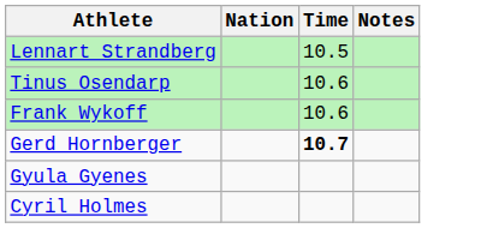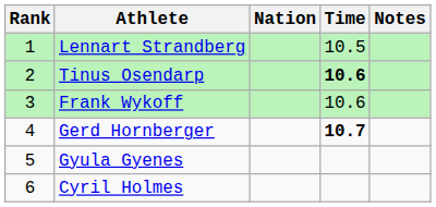+ column: Rank | 1 | 2 | 3 | 4 | 5 | 6
Tinus Osendarp | Time: normal -> bold
